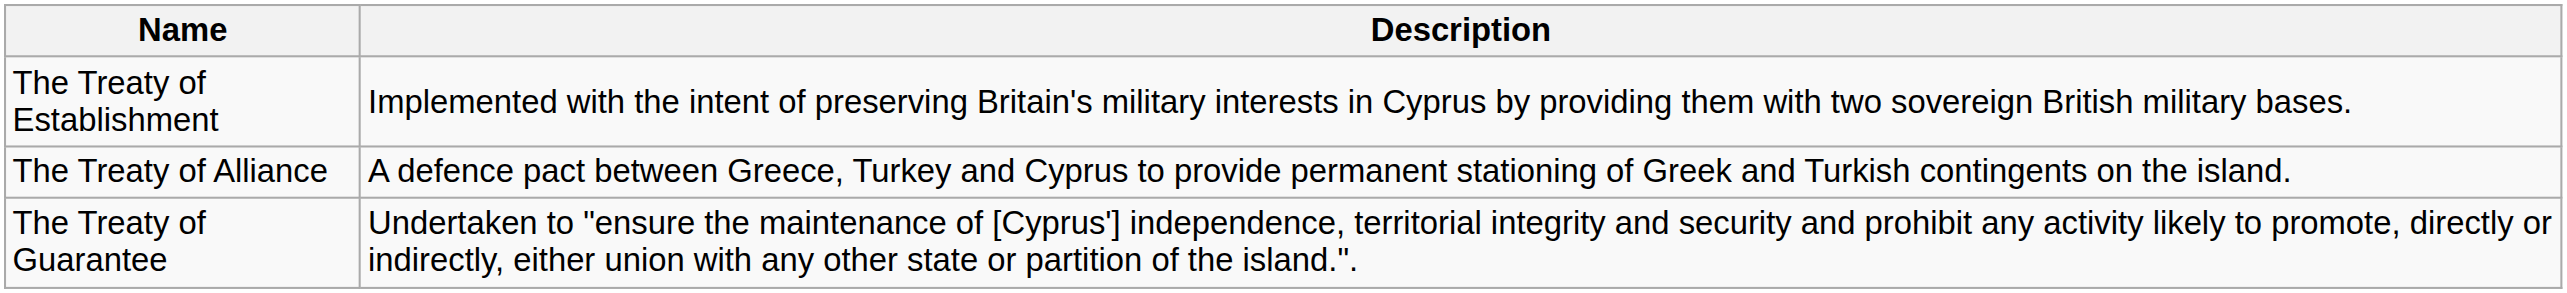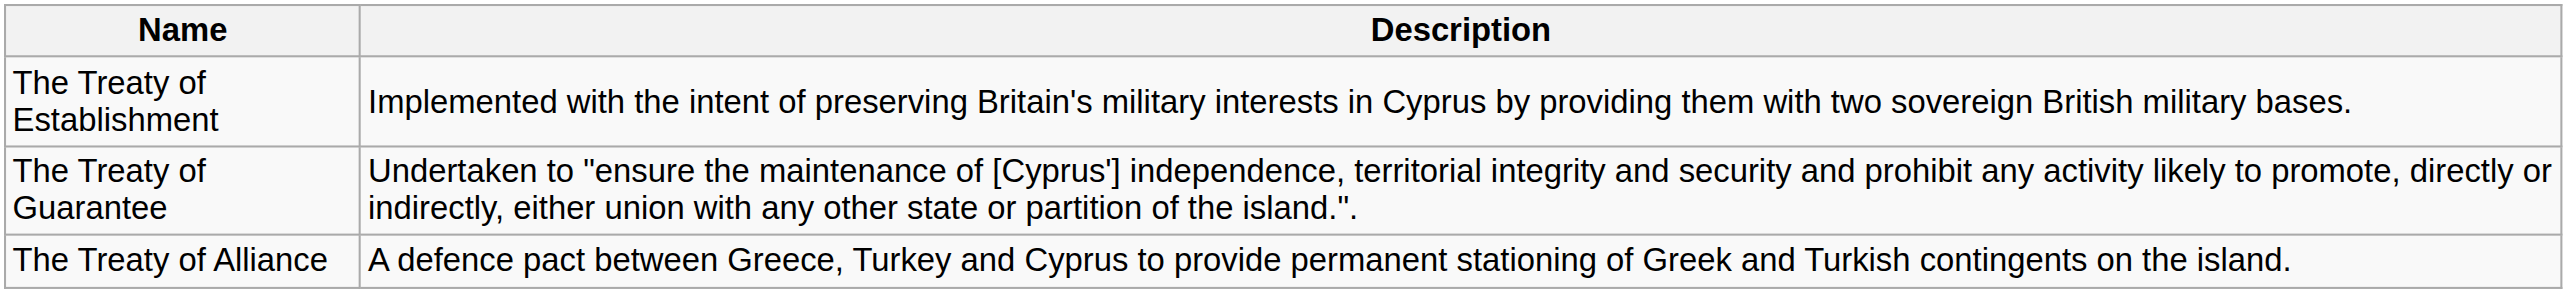rows swapped: The Treaty of Alliance <-> The Treaty of Guarantee
